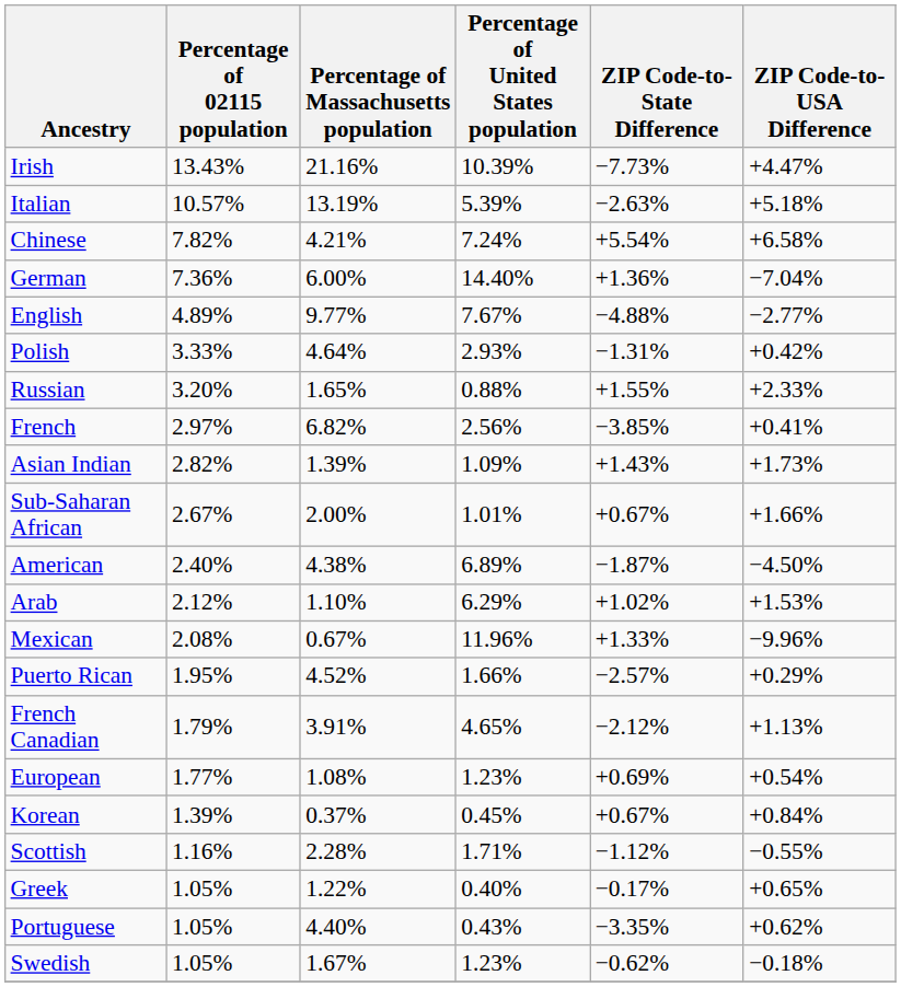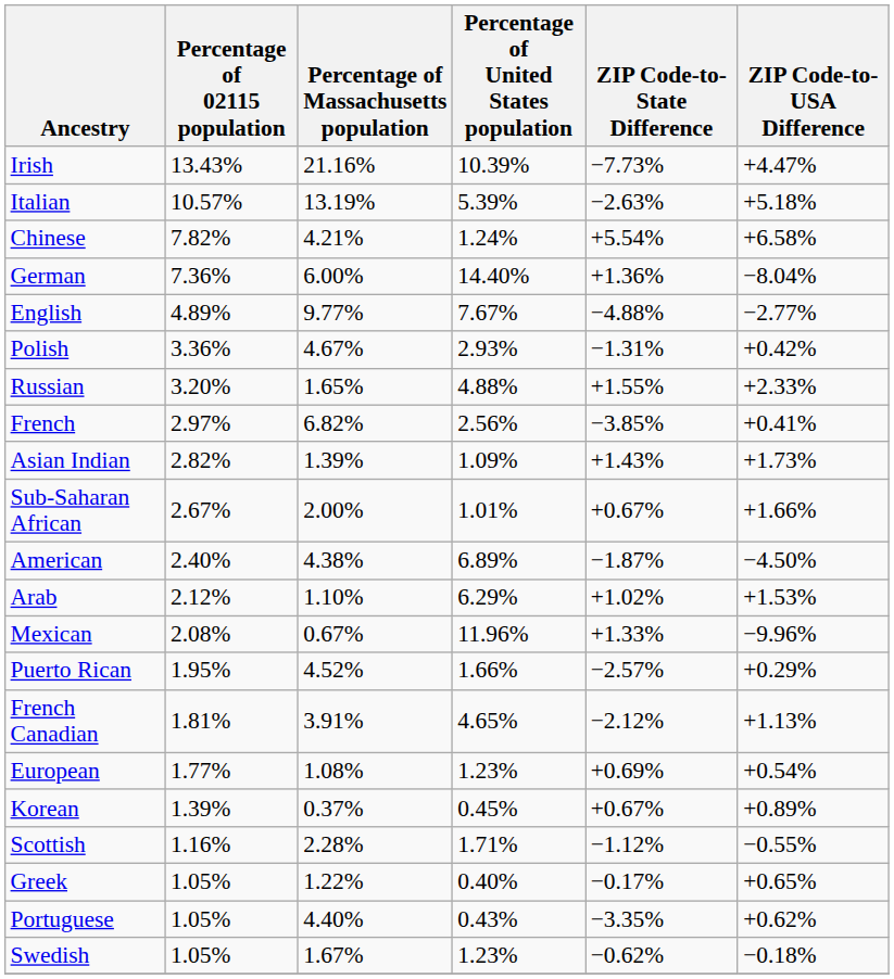Chinese | Percentage of United States population: 7.24% -> 1.24%
German | ZIP Code-to-USA Difference: −7.04% -> −8.04%
Polish | Percentage of 02115 population: 3.33% -> 3.36%
Polish | Percentage of Massachusetts population: 4.64% -> 4.67%
Russian | Percentage of United States population: 0.88% -> 4.88%
French Canadian | Percentage of 02115 population: 1.79% -> 1.81%
Korean | ZIP Code-to-USA Difference: +0.84% -> +0.89%
